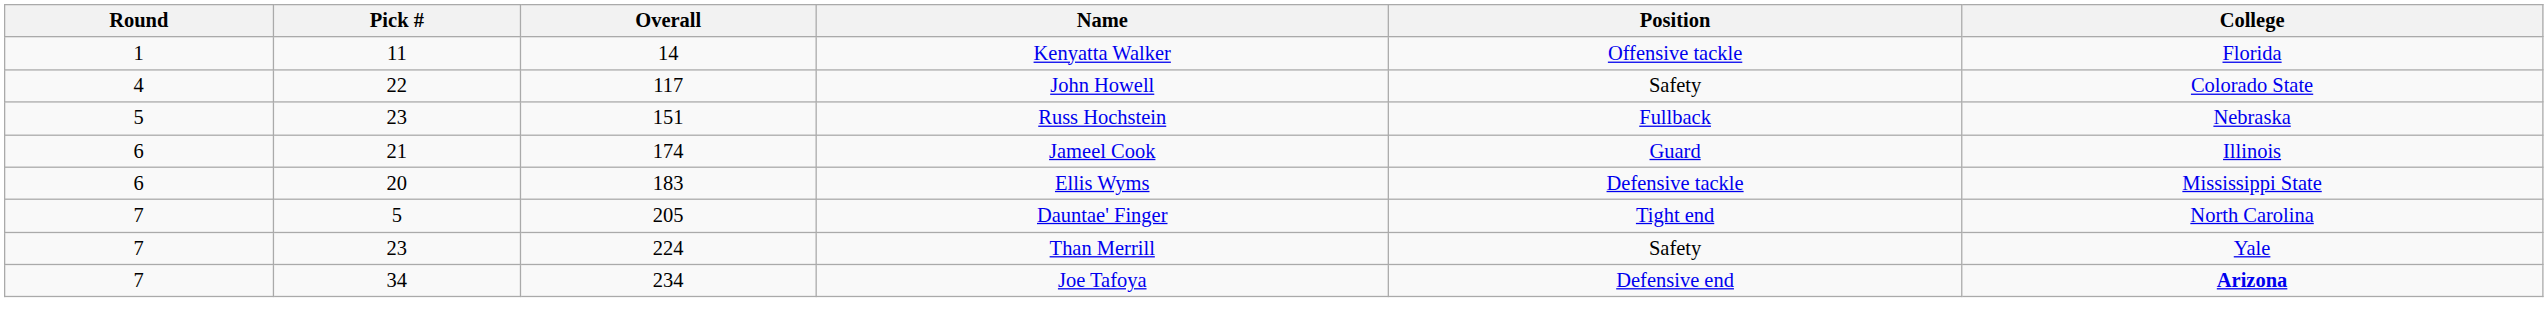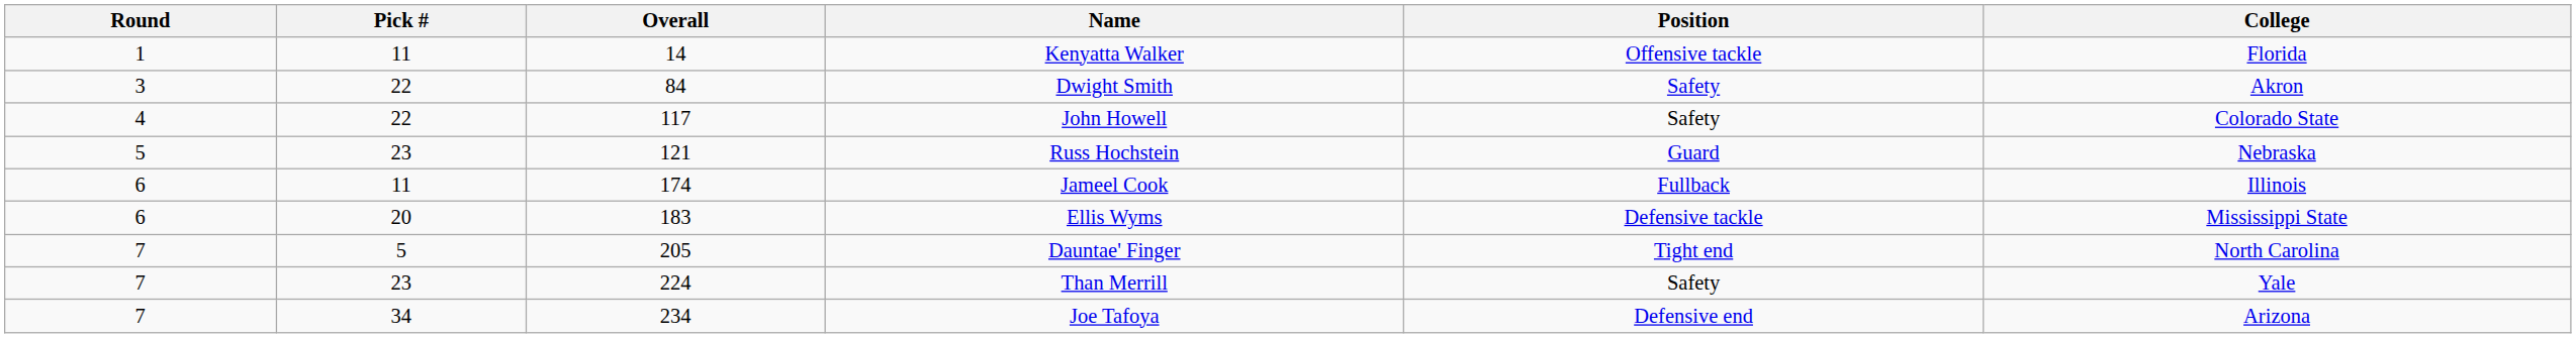+ row: 3 | 22 | 84 | Dwight Smith | Safety | Akron
Russ Hochstein | Overall: 151 -> 121
Russ Hochstein | Position: Fullback -> Guard
Jameel Cook | Pick #: 21 -> 11
Jameel Cook | Position: Guard -> Fullback
Joe Tafoya | College: bold -> normal
